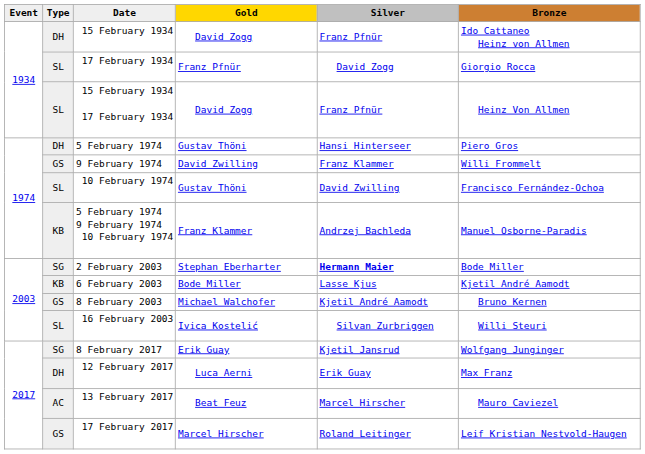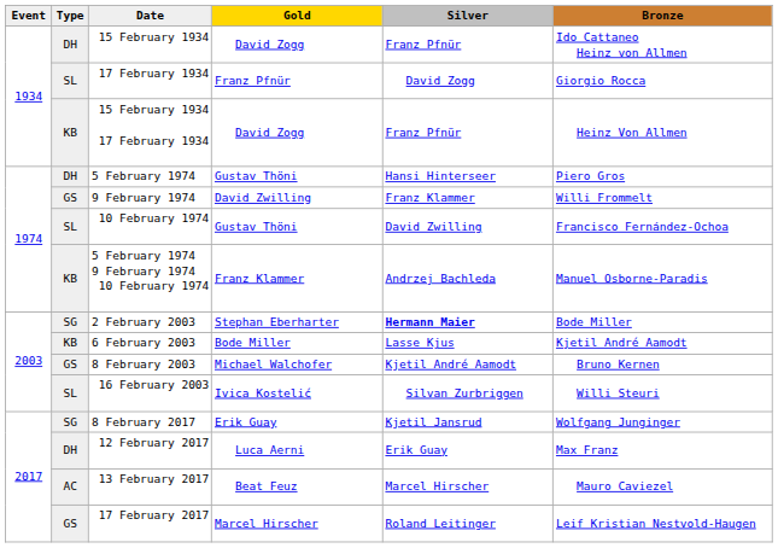15 February 1934 17 February 1934 | Type: SL -> KB
